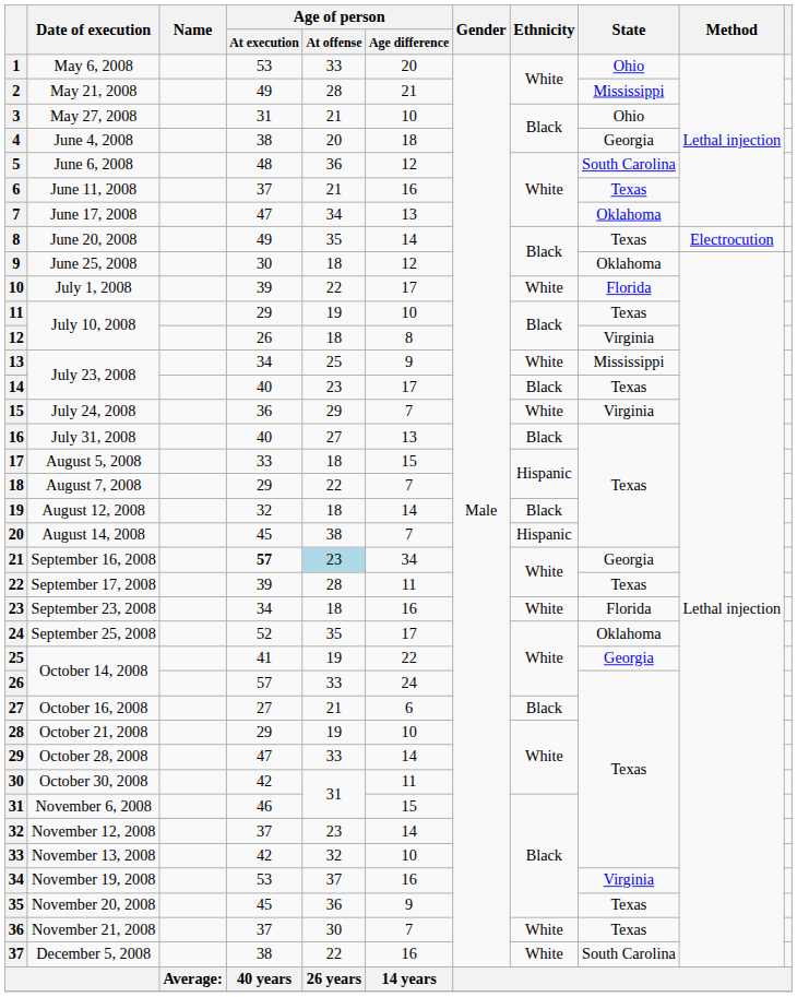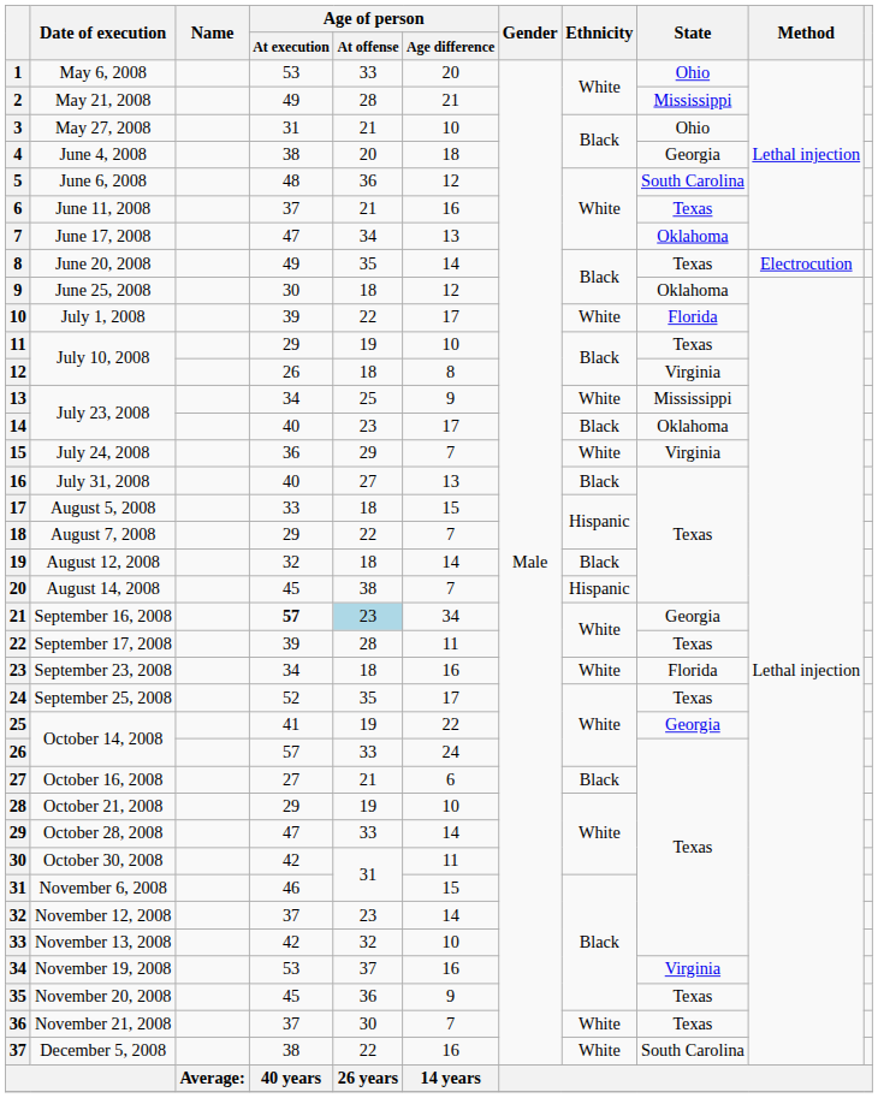14 / July 23, 2008 | State: Texas -> Oklahoma
September 25, 2008 | State: Oklahoma -> Texas
